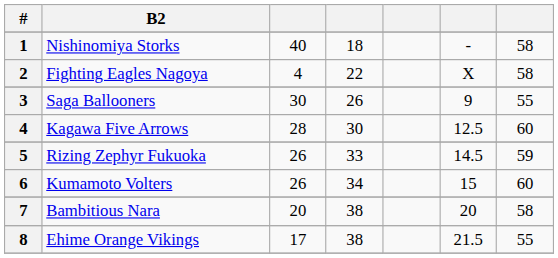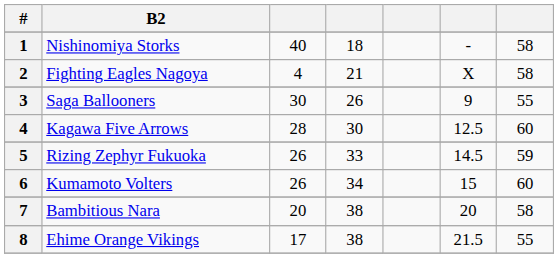Fighting Eagles Nagoya | column 4: 22 -> 21
